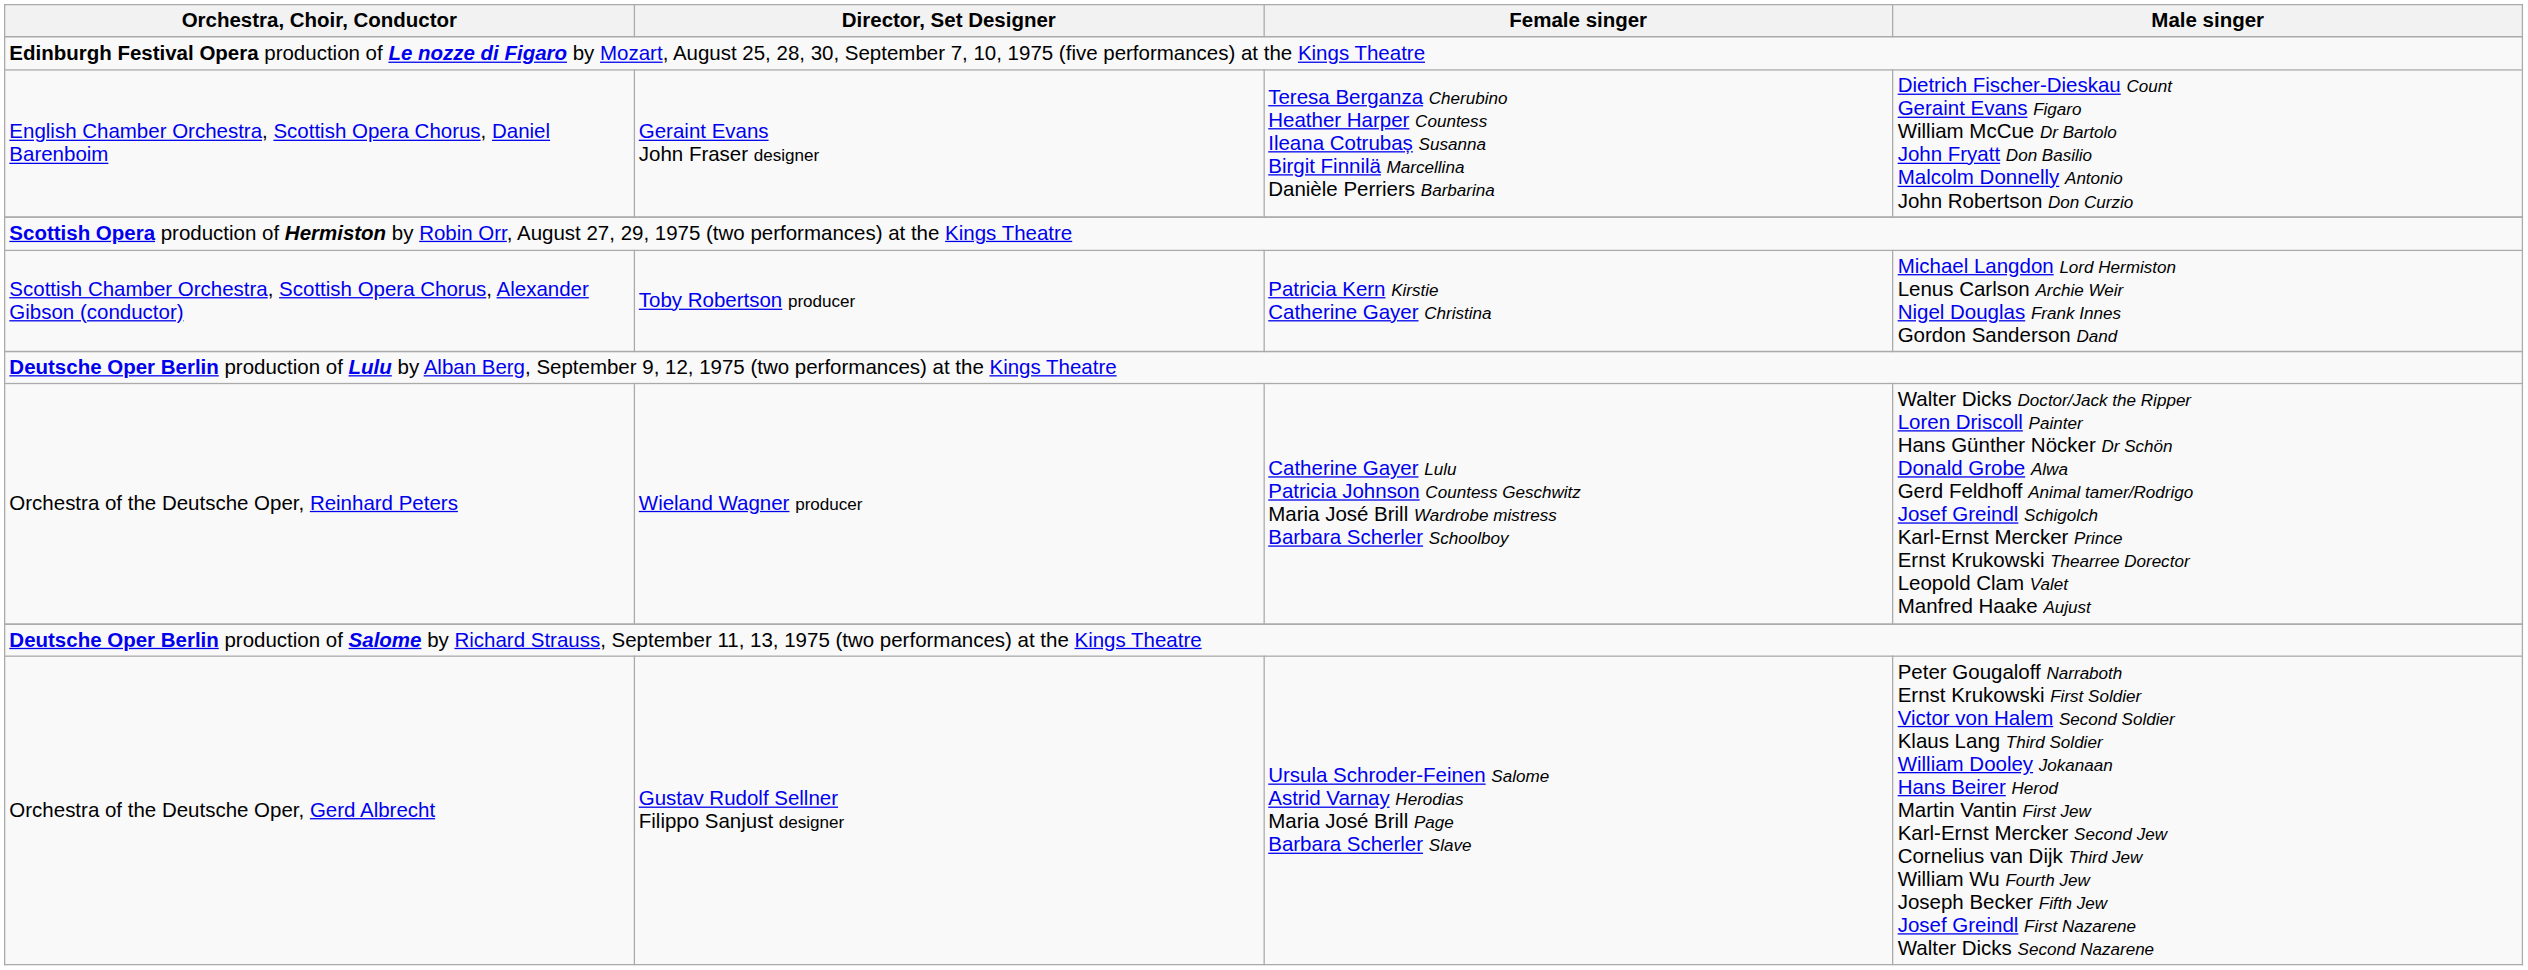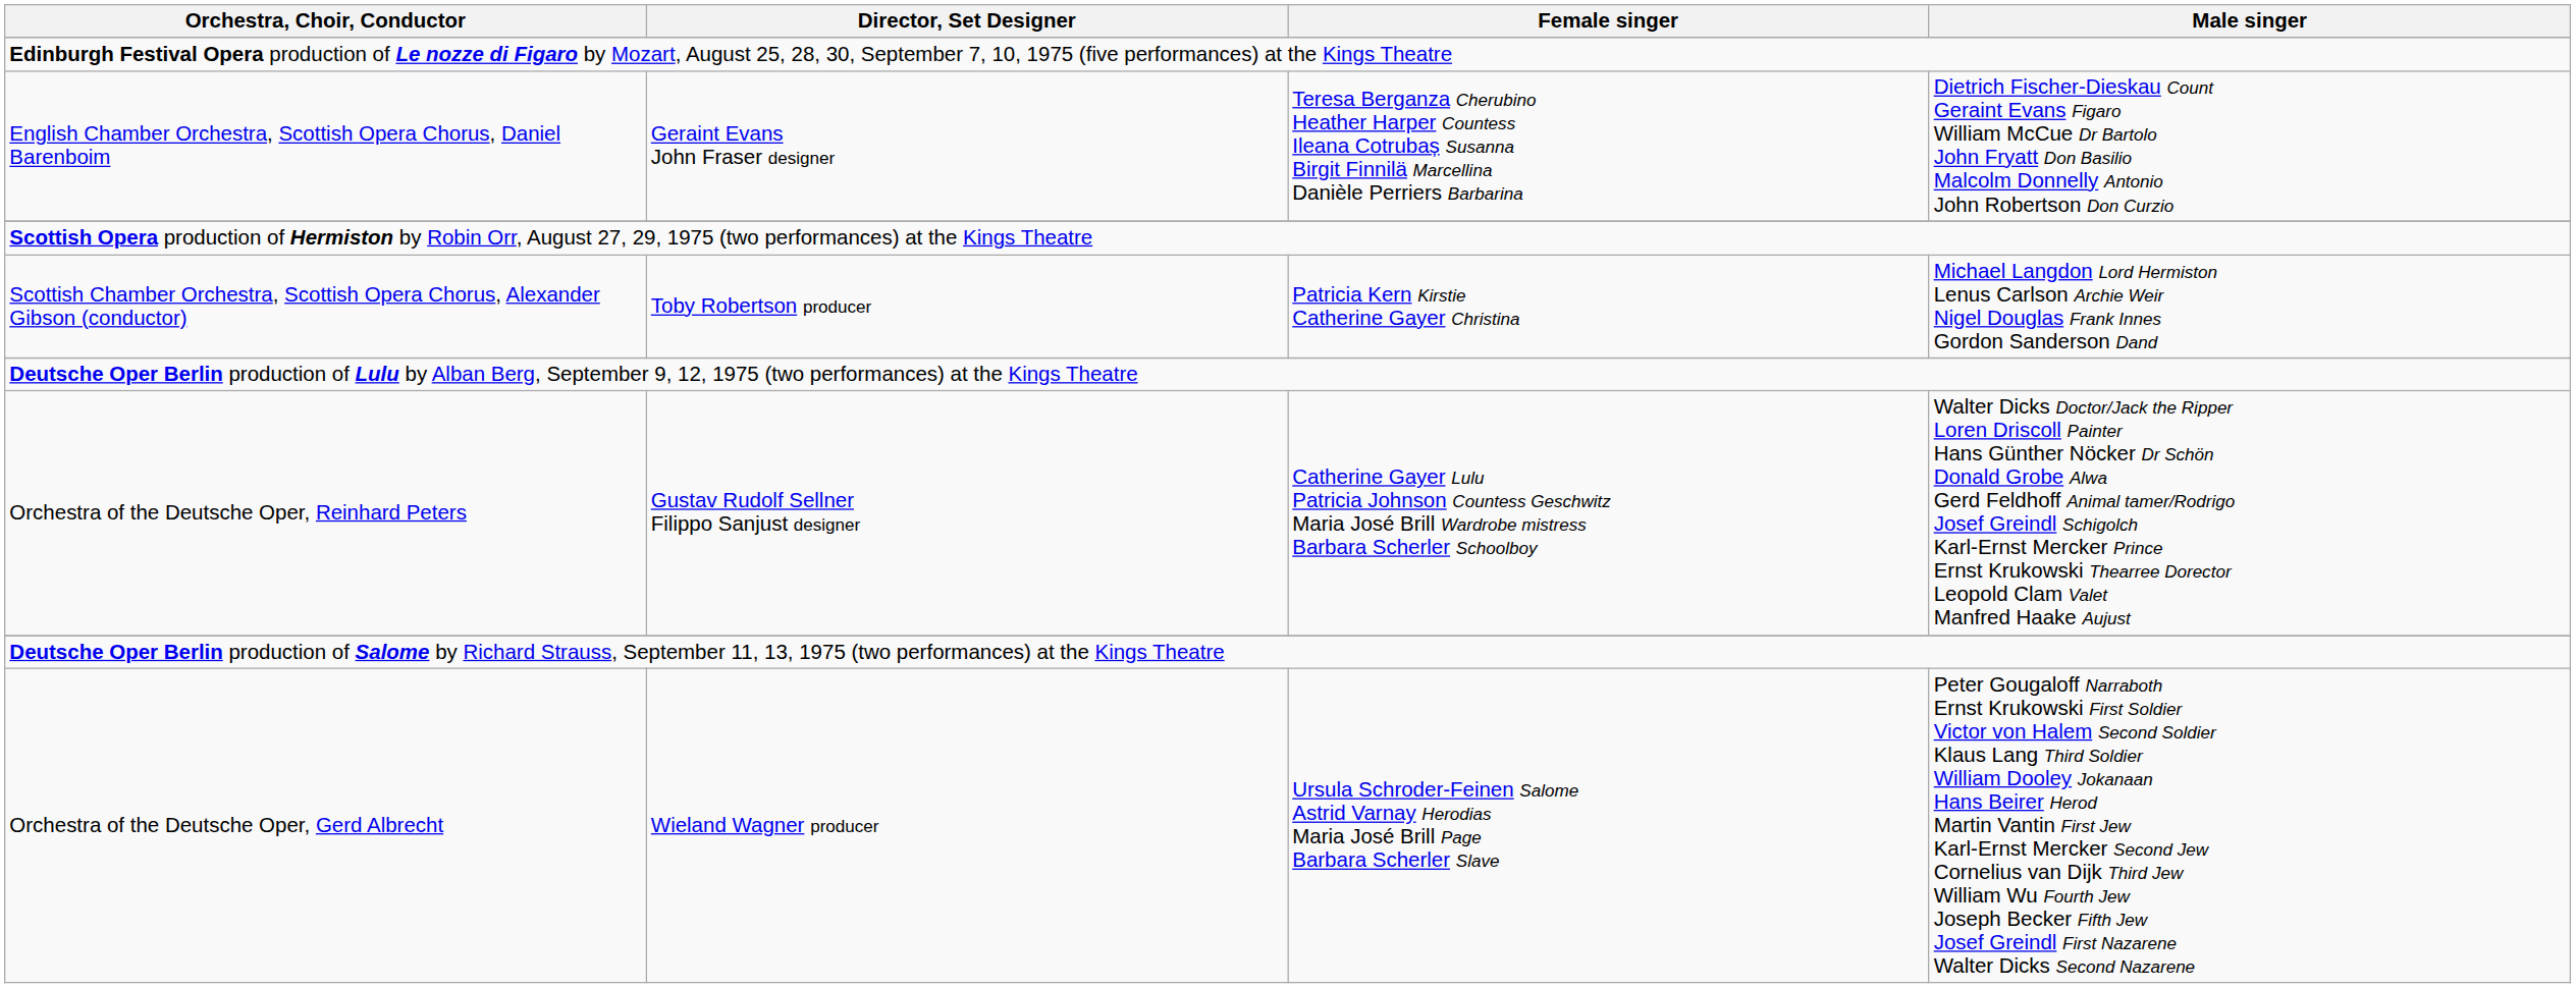Orchestra of the Deutsche Oper, Reinhard Peters | Director, Set Designer: Wieland Wagner producer -> Gustav Rudolf Sellner Filippo Sanjust designer
Orchestra of the Deutsche Oper, Gerd Albrecht | Director, Set Designer: Gustav Rudolf Sellner Filippo Sanjust designer -> Wieland Wagner producer
